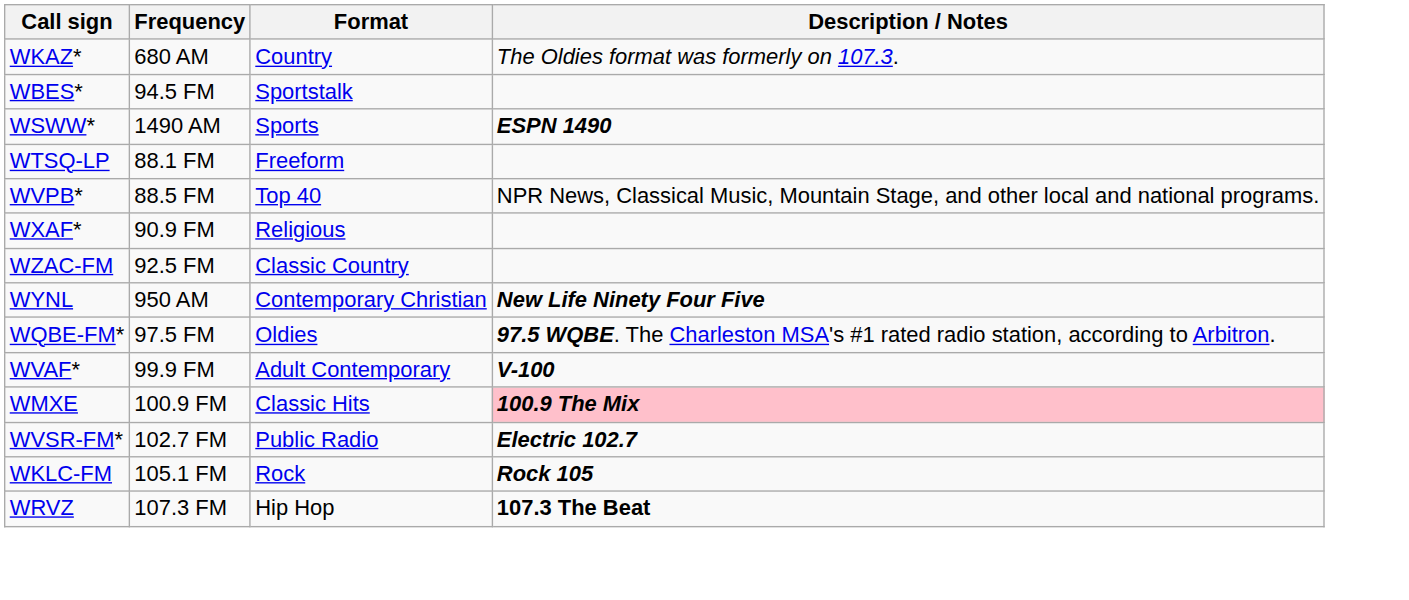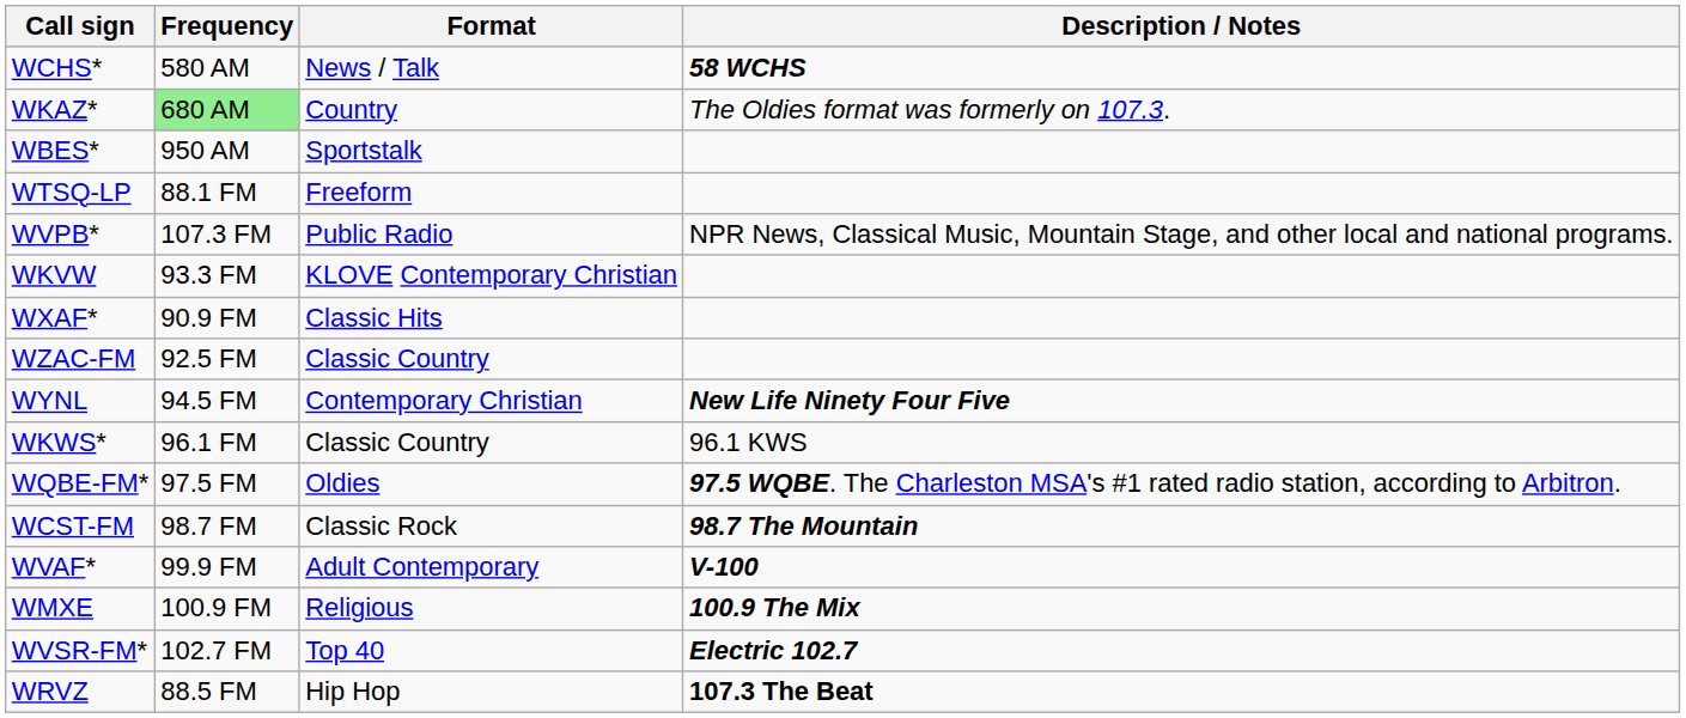+ row: WCHS* | 580 AM | News / Talk | 58 WCHS
WKAZ* | Frequency: no background -> lightgreen background
WBES* | Frequency: 94.5 FM -> 950 AM
- row: WSWW* | 1490 AM | Sports | ESPN 1490
WVPB* | Frequency: 88.5 FM -> 107.3 FM
WVPB* | Format: Top 40 -> Public Radio
+ row: WKVW | 93.3 FM | KLOVE Contemporary Christian
WXAF* | Format: Religious -> Classic Hits
WYNL | Frequency: 950 AM -> 94.5 FM
+ row: WKWS* | 96.1 FM | Classic Country | 96.1 KWS
+ row: WCST-FM | 98.7 FM | Classic Rock | 98.7 The Mountain
WMXE | Format: Classic Hits -> Religious
WMXE | Description / Notes: pink background -> no background
WVSR-FM* | Format: Public Radio -> Top 40
- row: WKLC-FM | 105.1 FM | Rock | Rock 105
WRVZ | Frequency: 107.3 FM -> 88.5 FM
